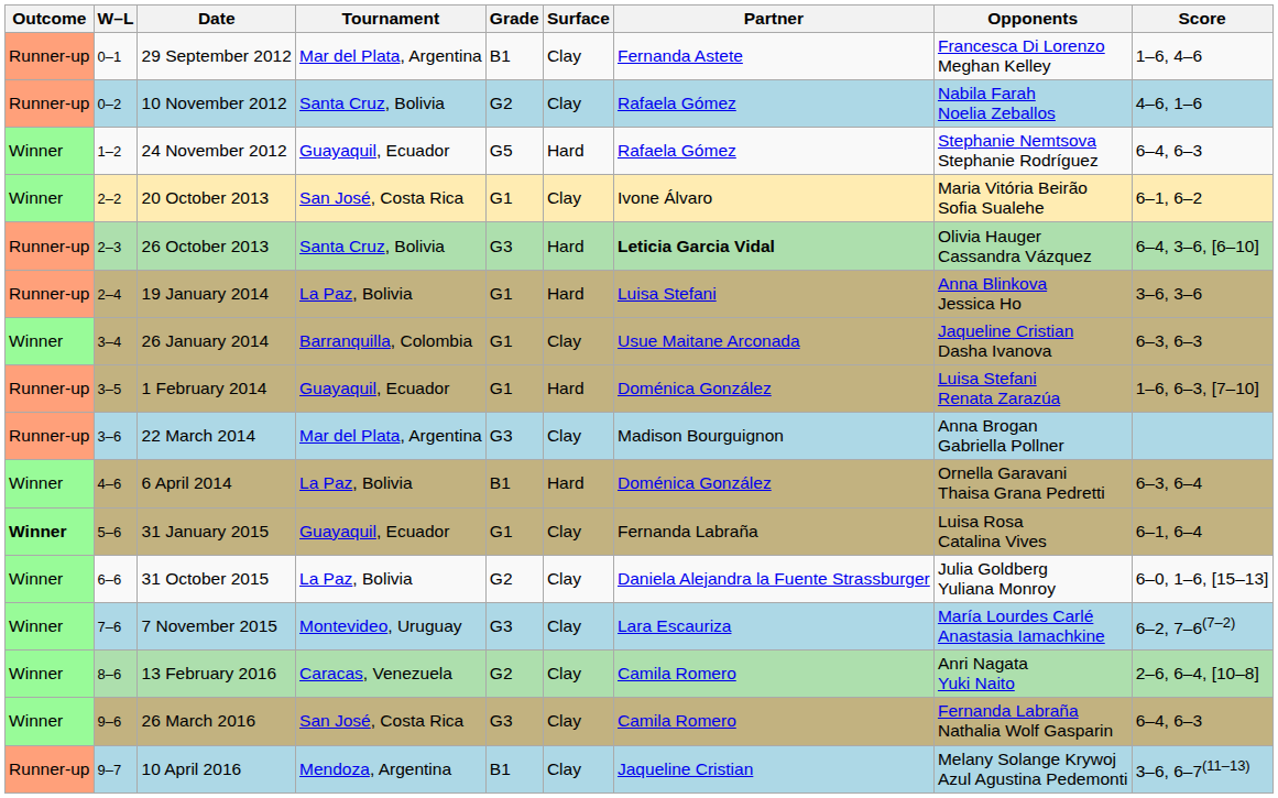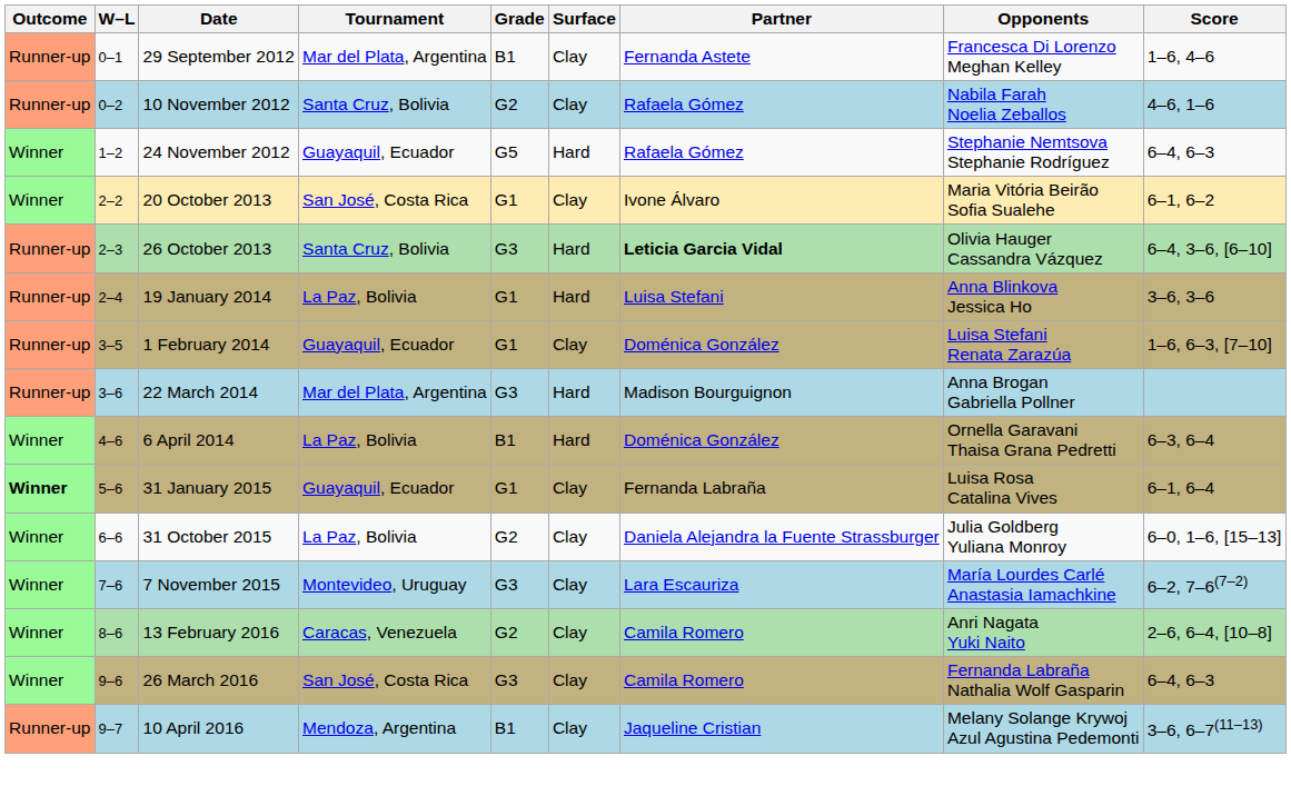- row: Winner | 3–4 | 26 January 2014 | Barranquilla, Colombia | G1 | Clay | Usue Maitane Arconada | Jaqueline Cristian Dasha Ivanova | 6–3, 6–3
1 February 2014 | Surface: Hard -> Clay
22 March 2014 | Surface: Clay -> Hard
